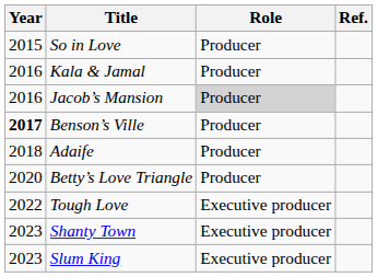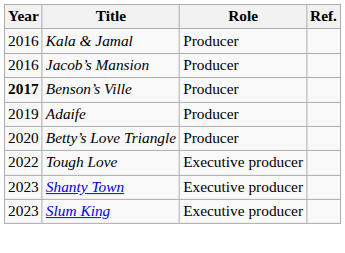- row: 2015 | So in Love | Producer
Jacob’s Mansion | Role: lightgrey background -> no background
Adaife | Year: 2018 -> 2019
